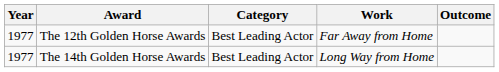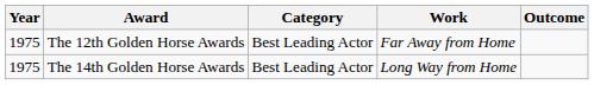The 12th Golden Horse Awards | Year: 1977 -> 1975
The 14th Golden Horse Awards | Year: 1977 -> 1975
